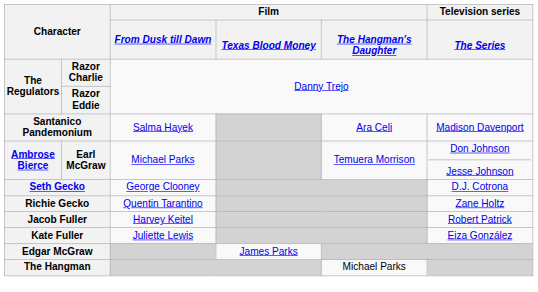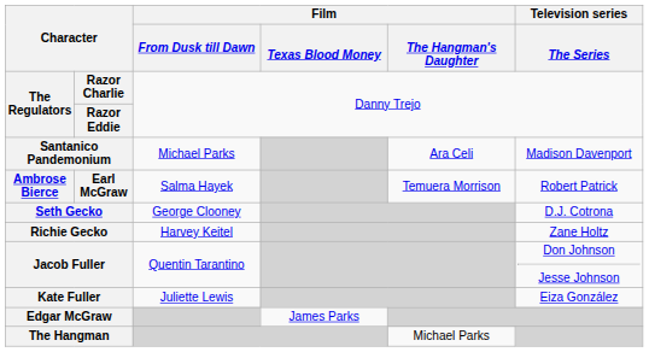Santanico Pandemonium | Film / From Dusk till Dawn: Salma Hayek -> Michael Parks
Ambrose Bierce | Film / From Dusk till Dawn: Michael Parks -> Salma Hayek
Ambrose Bierce | Television series / The Series: Don Johnson Jesse Johnson -> Robert Patrick
Richie Gecko | Film / From Dusk till Dawn: Quentin Tarantino -> Harvey Keitel
Jacob Fuller | Film / From Dusk till Dawn: Harvey Keitel -> Quentin Tarantino
Jacob Fuller | Television series / The Series: Robert Patrick -> Don Johnson Jesse Johnson
